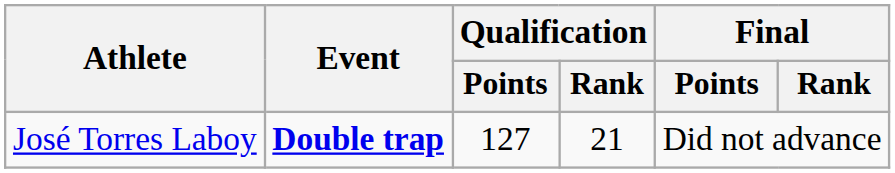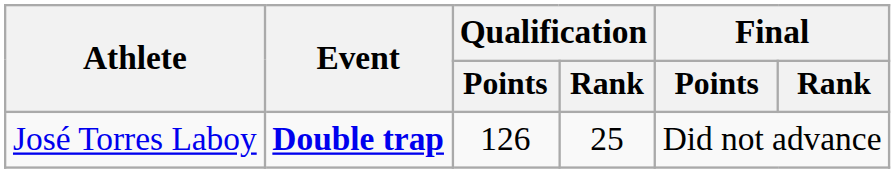José Torres Laboy | Qualification / Points: 127 -> 126
José Torres Laboy | Qualification / Rank: 21 -> 25
